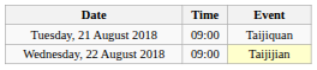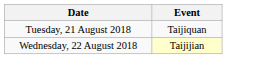- column: Time | 09:00 | 09:00
